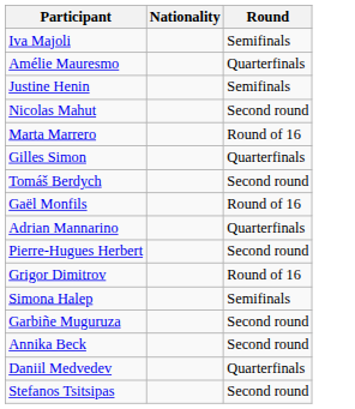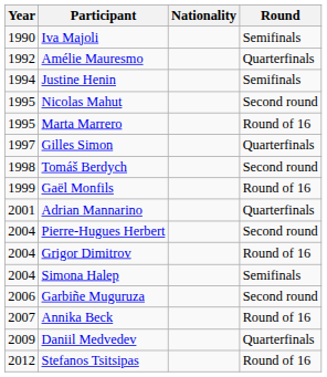+ column: Year | 1990 | 1992 | 1994 | 1995 | 1995 | 1997 | 1998 | 1999 | 2001 | 2004 | 2004 | 2004 | 2006 | 2007 | 2009 | 2012
Annika Beck | Round: Second round -> Round of 16
Stefanos Tsitsipas | Round: Second round -> Round of 16
